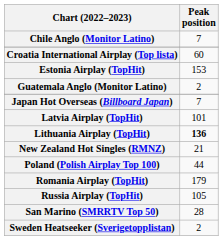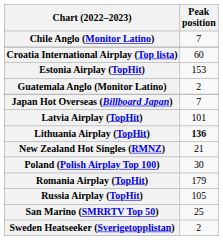Poland (Polish Airplay Top 100) | Peak position: 44 -> 30
San Marino (SMRRTV Top 50) | Peak position: 28 -> 25
